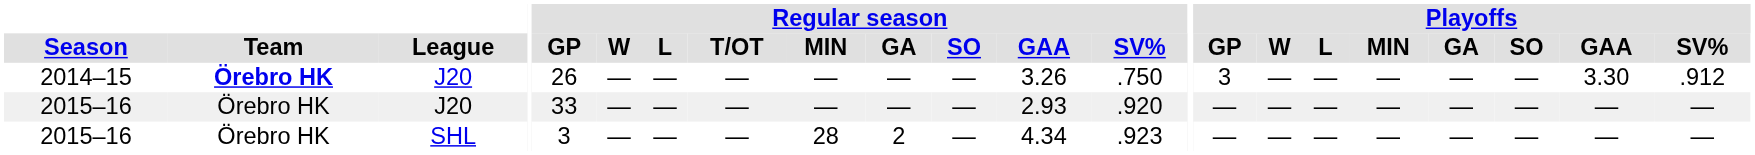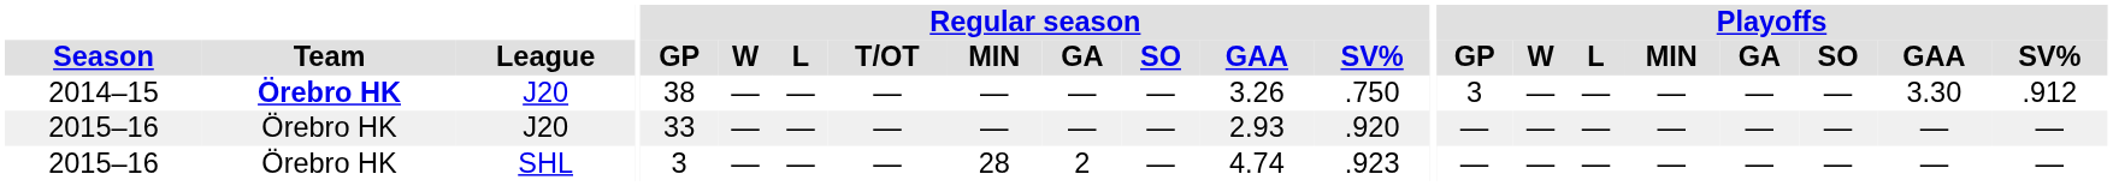2014–15 | Regular season / GP: 26 -> 38
2015–16 / SHL | Regular season / GAA: 4.34 -> 4.74
